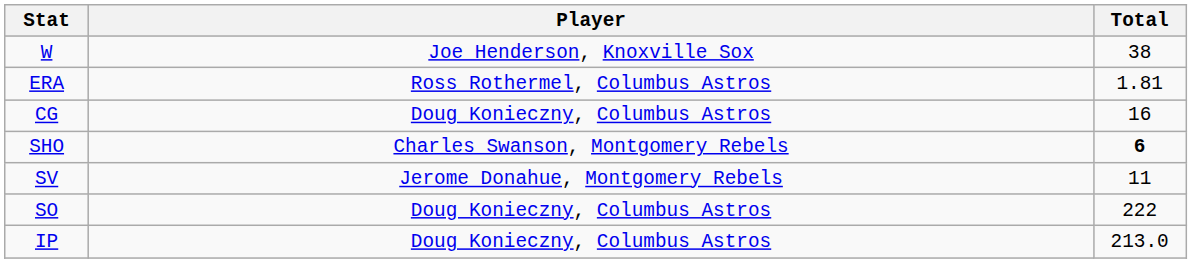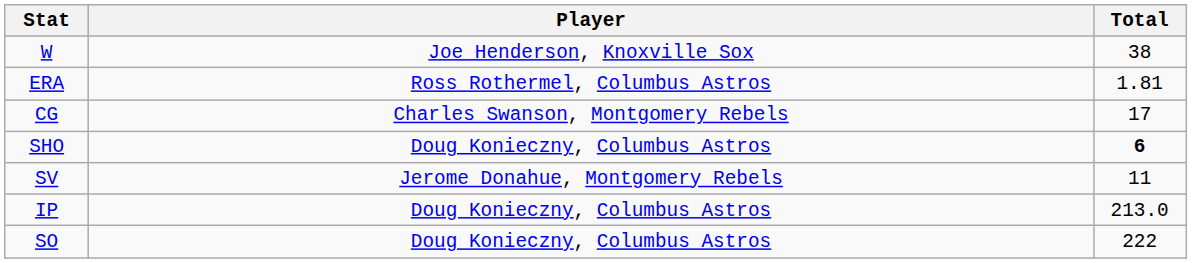CG | Player: Doug Konieczny, Columbus Astros -> Charles Swanson, Montgomery Rebels
CG | Total: 16 -> 17
SHO | Player: Charles Swanson, Montgomery Rebels -> Doug Konieczny, Columbus Astros
rows swapped: IP <-> SO
